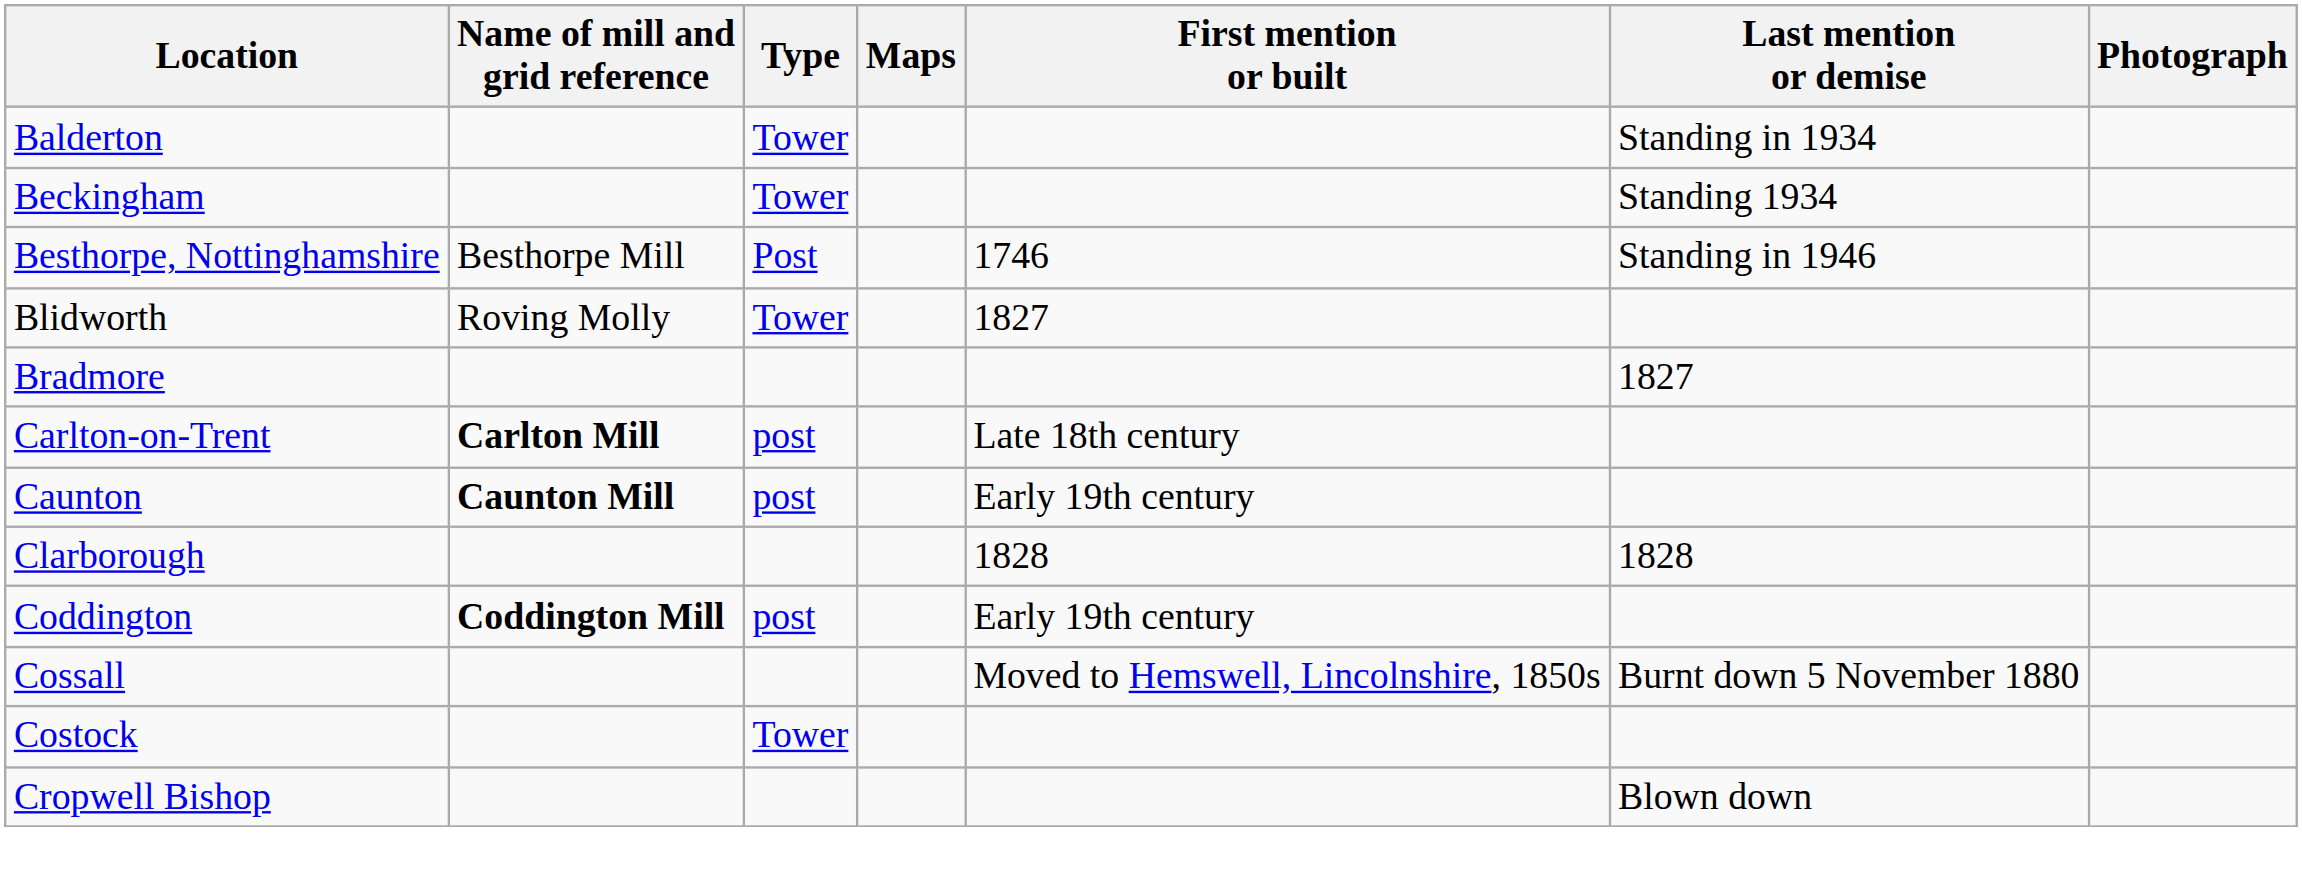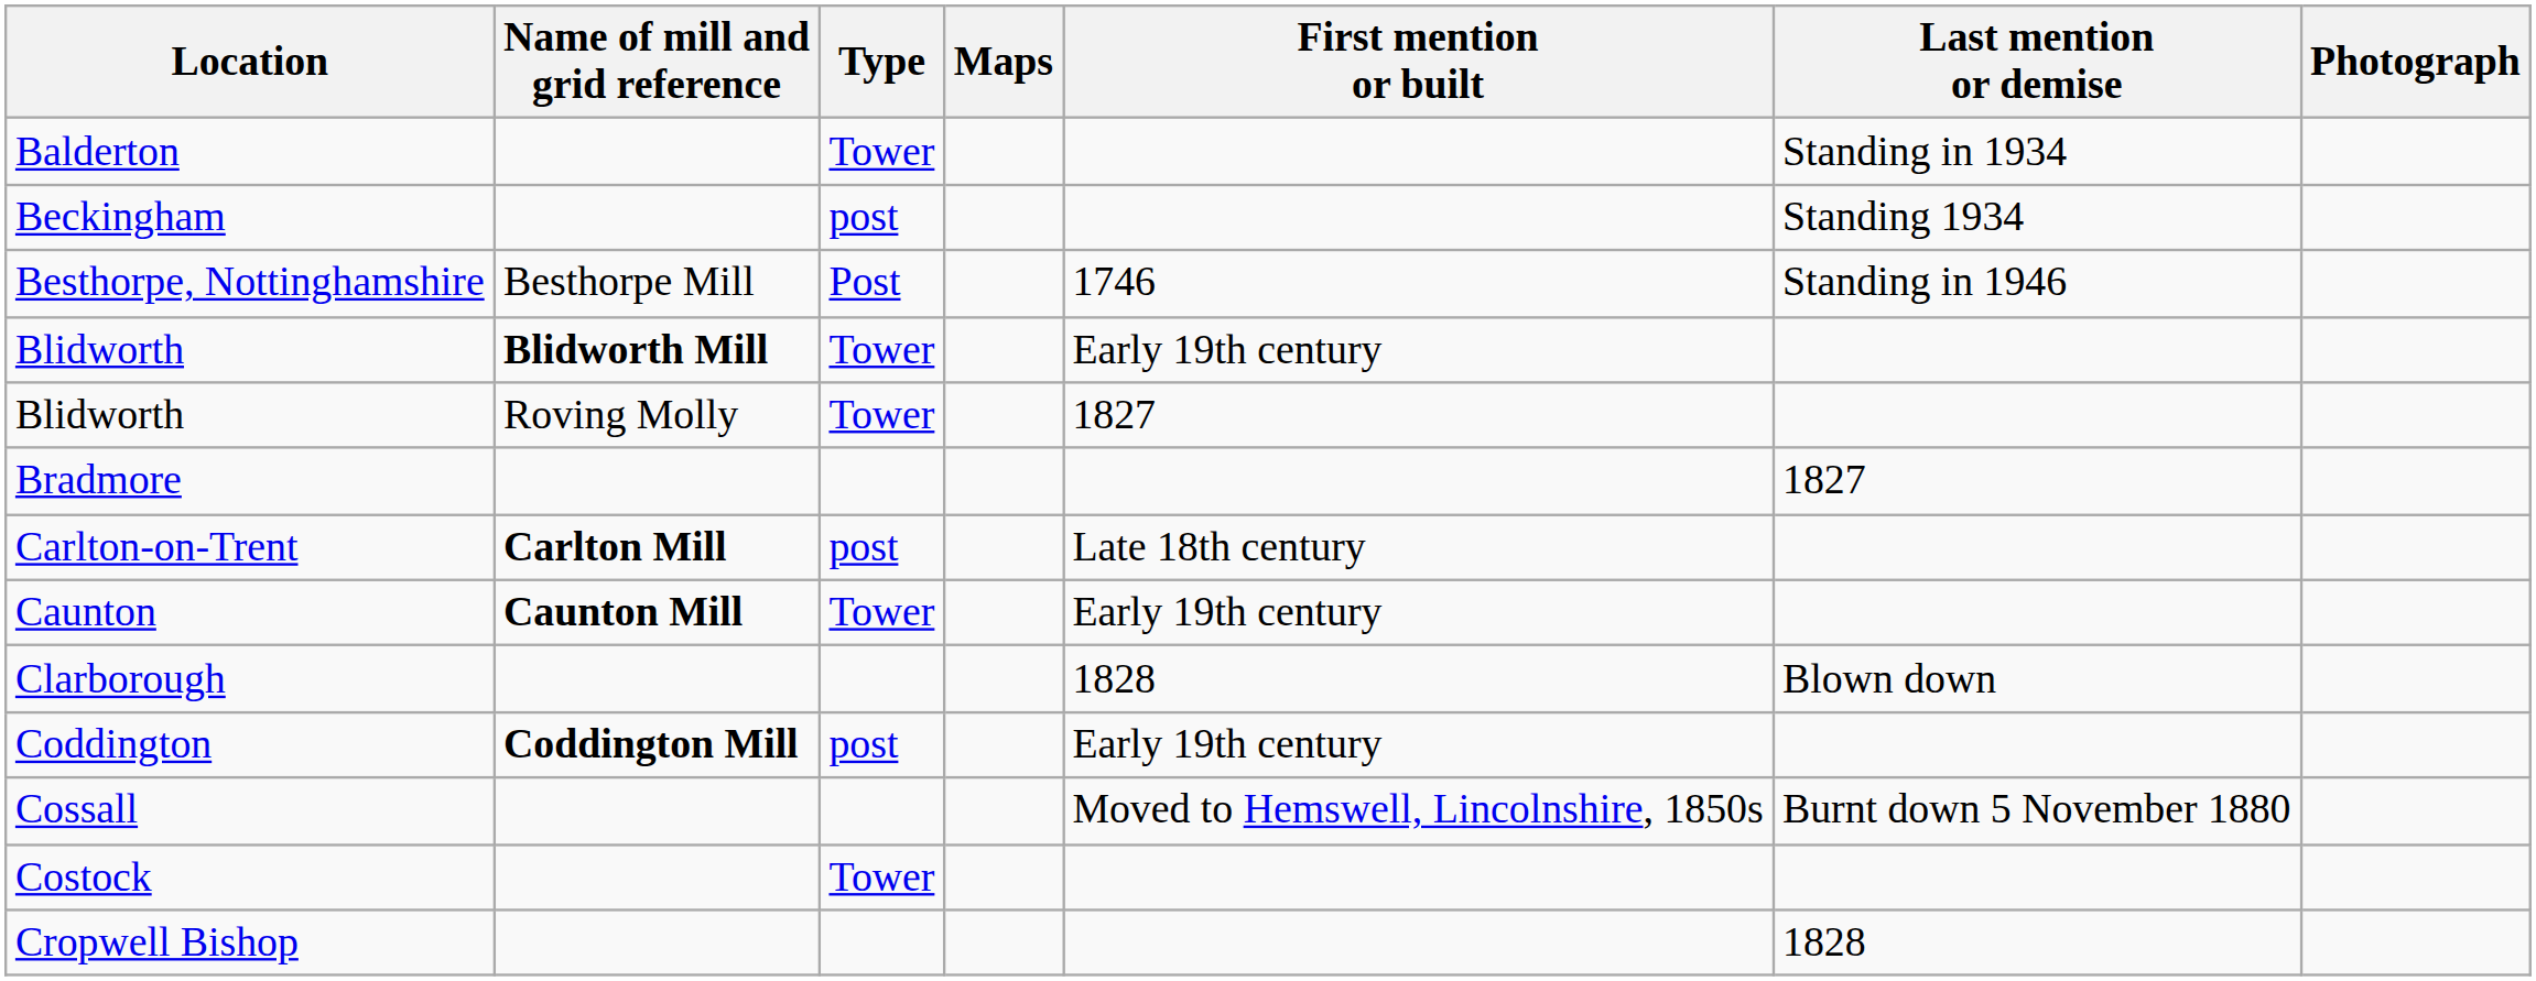Beckingham | Type: Tower -> post
+ row: Blidworth | Blidworth Mill | Tower | Early 19th century
Caunton | Type: post -> Tower
Clarborough | Last mention or demise: 1828 -> Blown down
Cropwell Bishop | Last mention or demise: Blown down -> 1828
